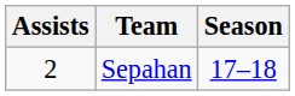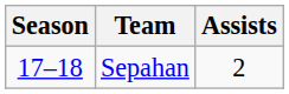columns swapped: Season <-> Assists
